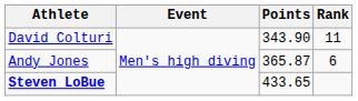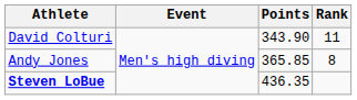Andy Jones | Points: 365.87 -> 365.85
Andy Jones | Rank: 6 -> 8
Steven LoBue | Points: 433.65 -> 436.35
